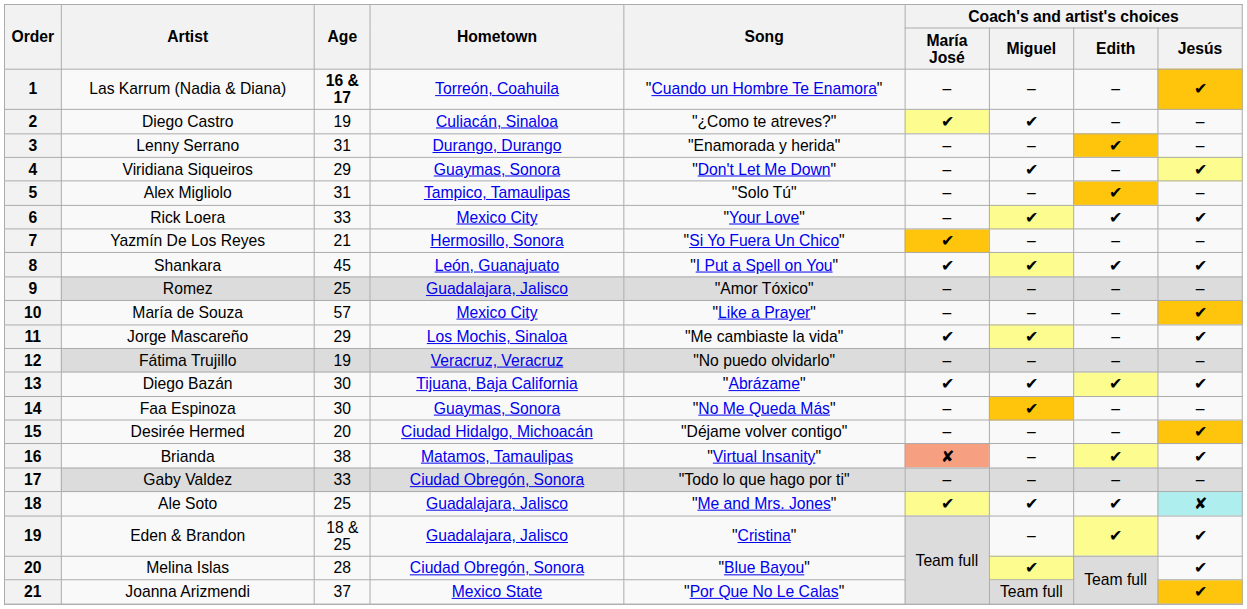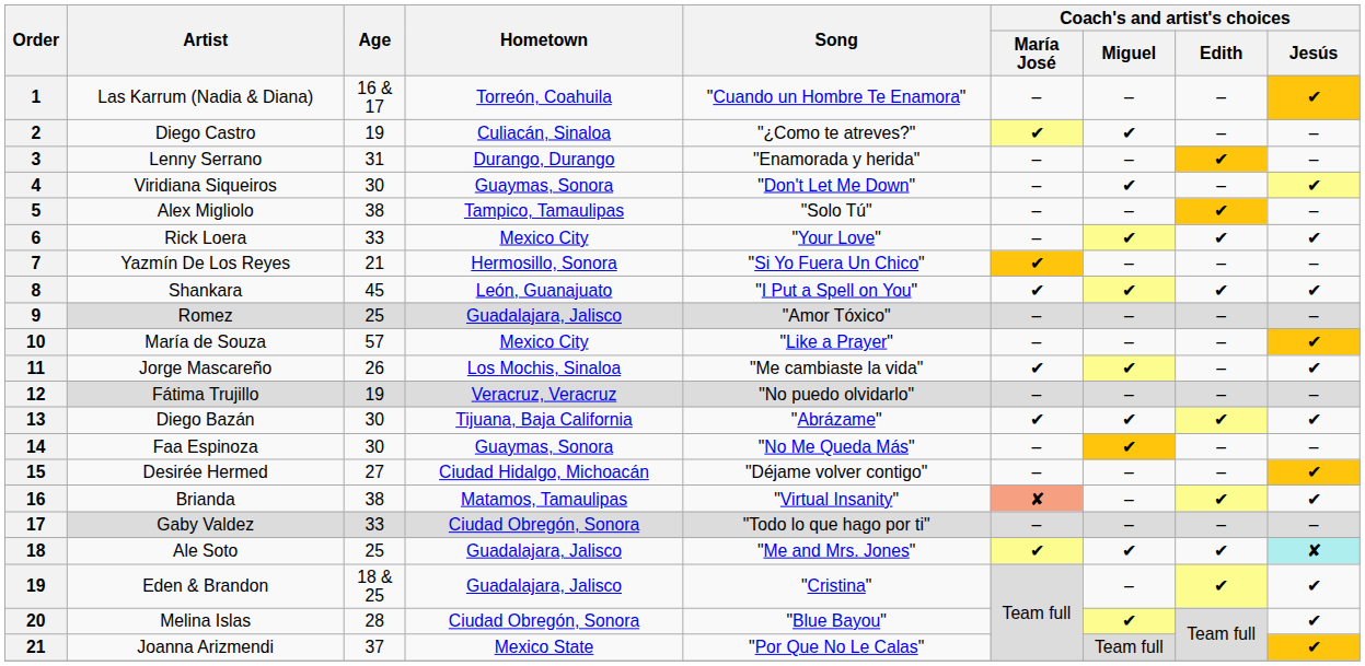Las Karrum (Nadia & Diana) | Age: bold -> normal
Viridiana Siqueiros | Age: 29 -> 30
Alex Migliolo | Age: 31 -> 38
Jorge Mascareño | Age: 29 -> 26
Desirée Hermed | Age: 20 -> 27
